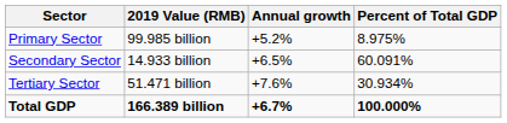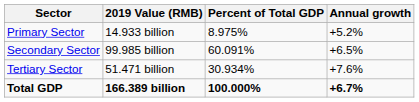columns swapped: Percent of Total GDP <-> Annual growth
Primary Sector | 2019 Value (RMB): 99.985 billion -> 14.933 billion
Secondary Sector | 2019 Value (RMB): 14.933 billion -> 99.985 billion
